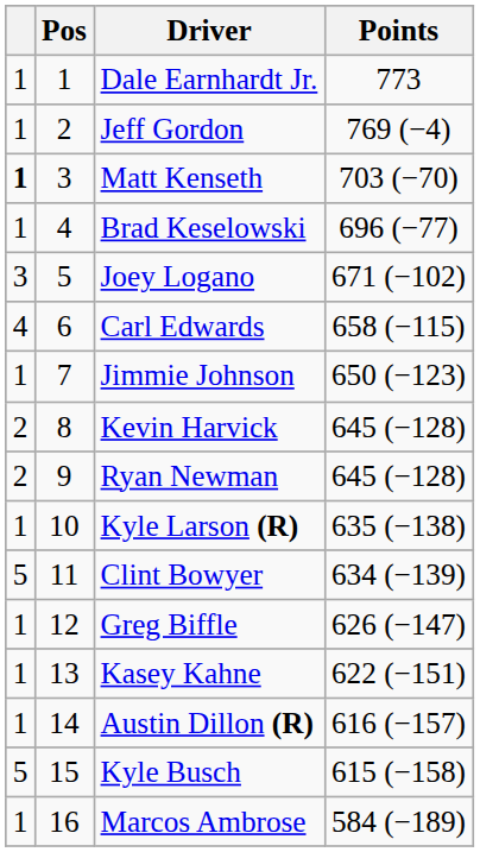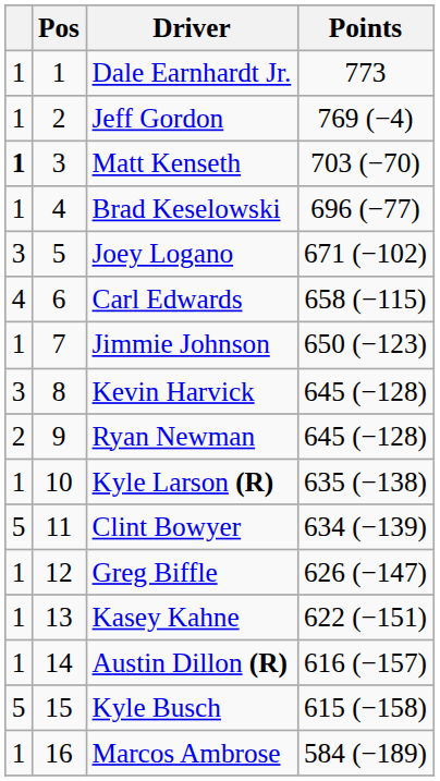Kevin Harvick | column 1: 2 -> 3
